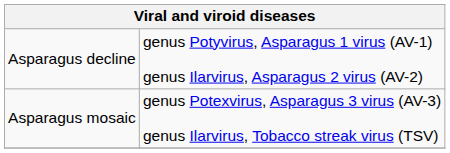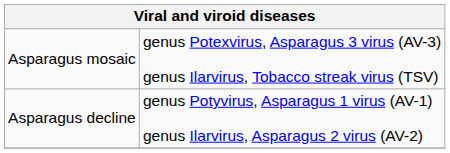rows swapped: Asparagus decline <-> Asparagus mosaic
